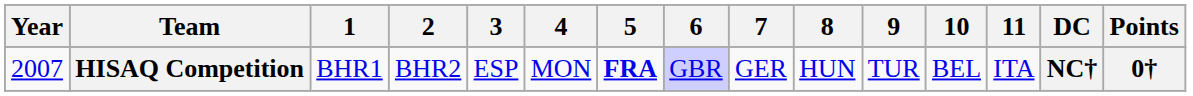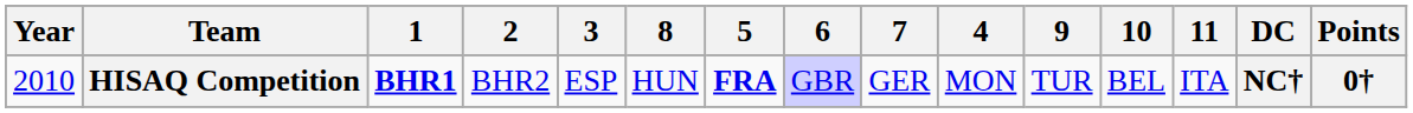columns swapped: 4 <-> 8
HISAQ Competition | Year: 2007 -> 2010
HISAQ Competition | 1: normal -> bold
